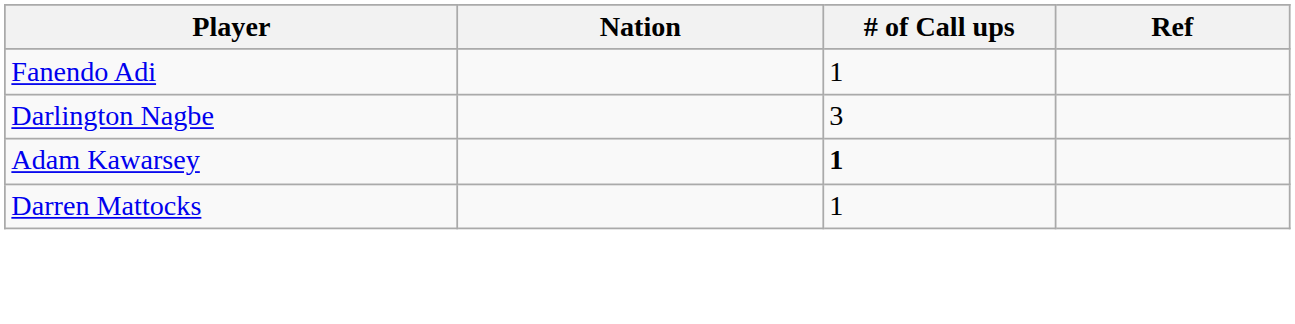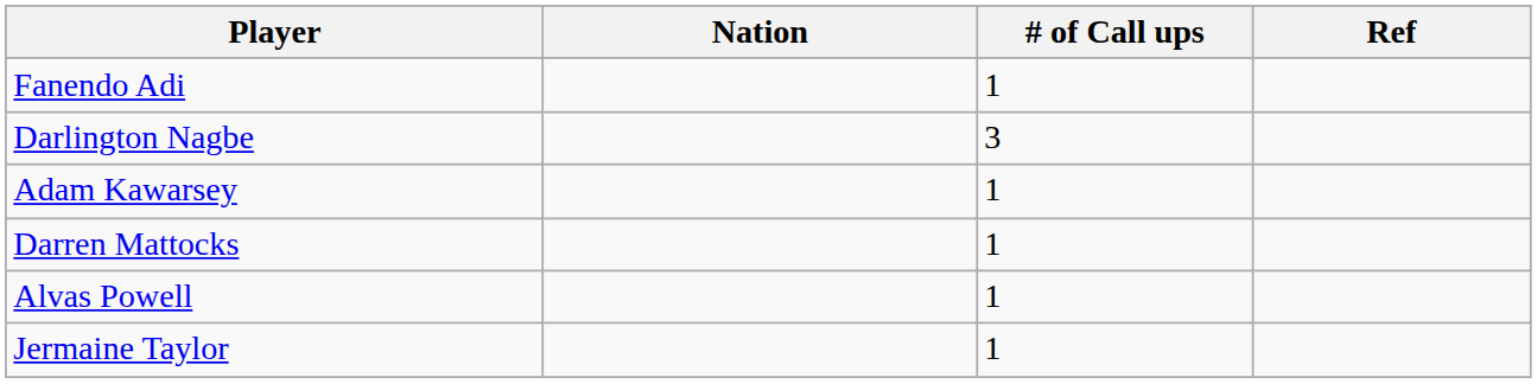Adam Kawarsey | # of Call ups: bold -> normal
+ row: Alvas Powell | 1
+ row: Jermaine Taylor | 1
